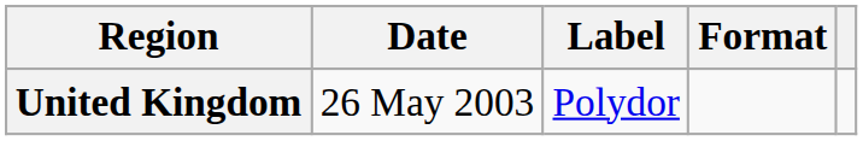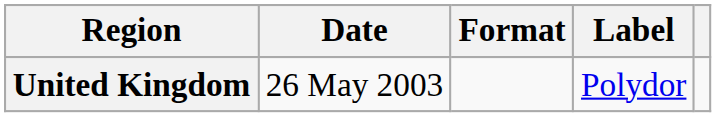columns swapped: Format <-> Label
